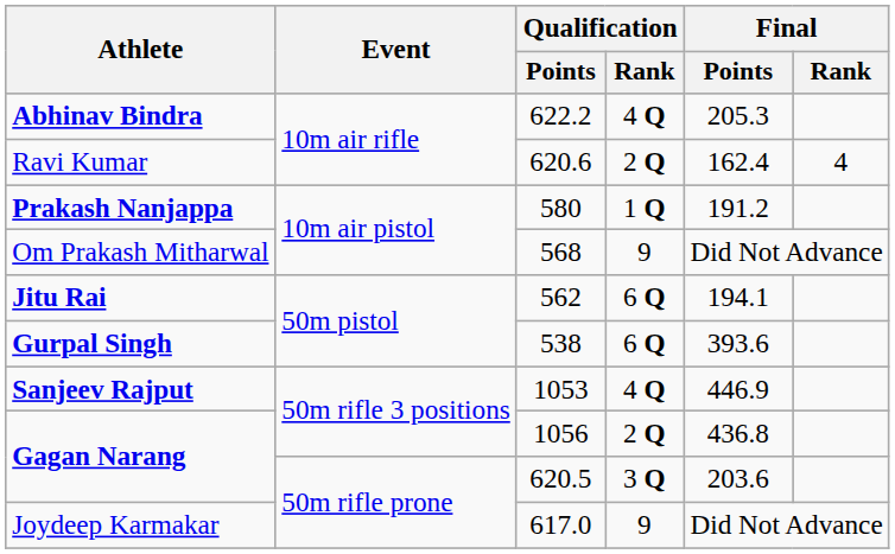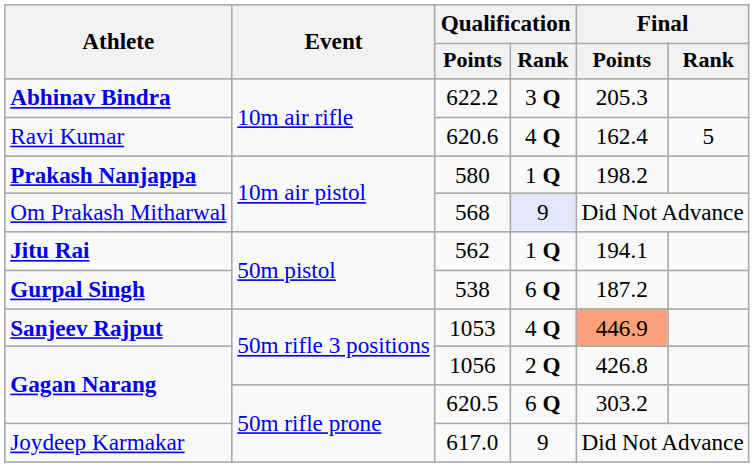Abhinav Bindra | Qualification / Rank: 4 Q -> 3 Q
Ravi Kumar | Qualification / Rank: 2 Q -> 4 Q
Ravi Kumar | Final / Rank: 4 -> 5
Prakash Nanjappa | Final / Points: 191.2 -> 198.2
Om Prakash Mitharwal | Qualification / Rank: no background -> lavender background
Jitu Rai | Qualification / Rank: 6 Q -> 1 Q
Gurpal Singh | Final / Points: 393.6 -> 187.2
Sanjeev Rajput | Final / Points: no background -> lightsalmon background
Gagan Narang / 1056 | Final / Points: 436.8 -> 426.8
Gagan Narang / 620.5 | Qualification / Rank: 3 Q -> 6 Q
Gagan Narang / 620.5 | Final / Points: 203.6 -> 303.2
